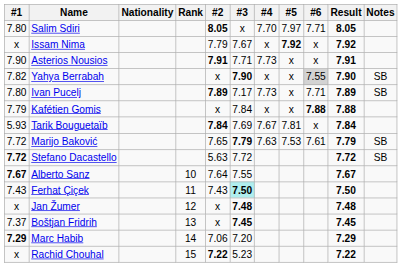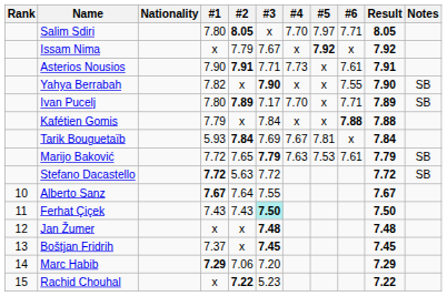columns swapped: Rank <-> #1
Asterios Nousios | #6: x -> 7.61
Yahya Berrabah | #6: lightgrey background -> no background
Ivan Pucelj | #4: 7.73 -> 7.70
